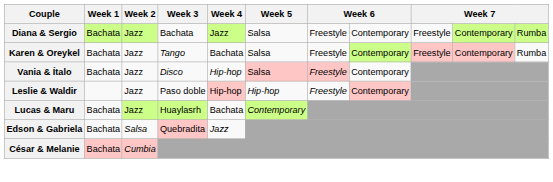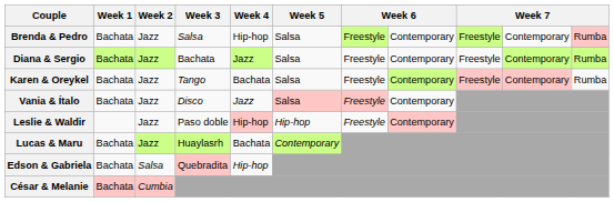+ row: Brenda & Pedro | Bachata | Jazz | Salsa | Hip-hop | Salsa | Freestyle | Contemporary | Freestyle | Contemporary | Rumba
Vania & Ítalo | Week 4: Hip-hop -> Jazz
Edson & Gabriela | Week 4: Jazz -> Hip-hop
